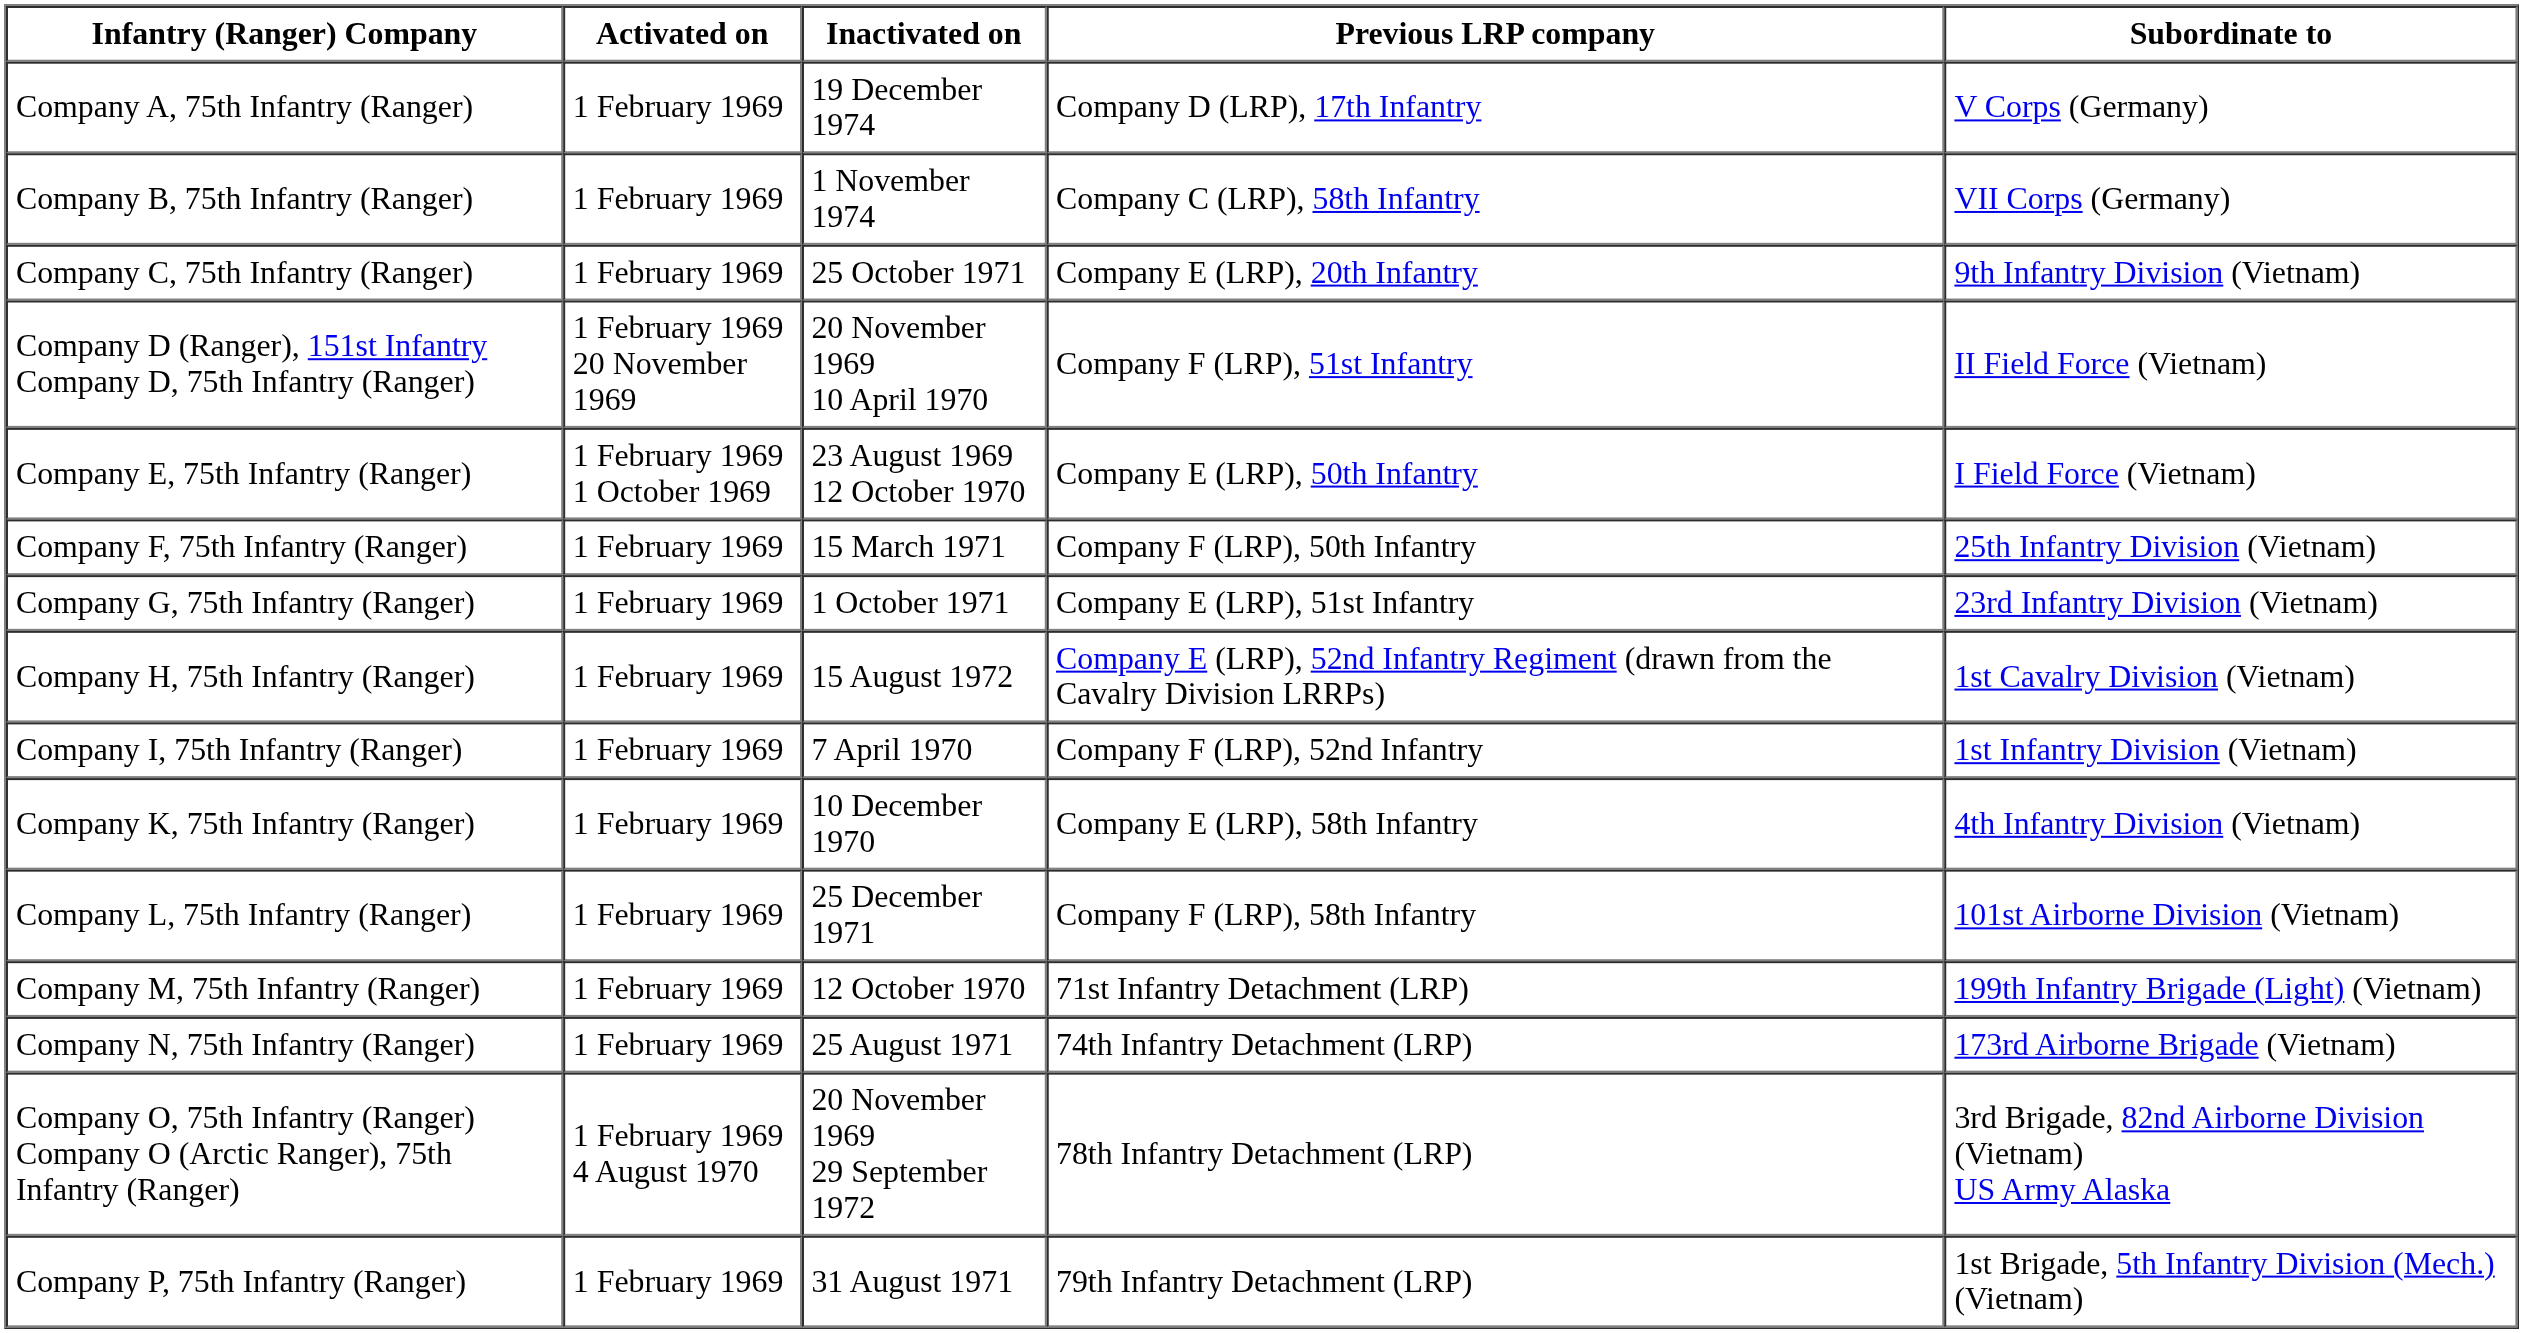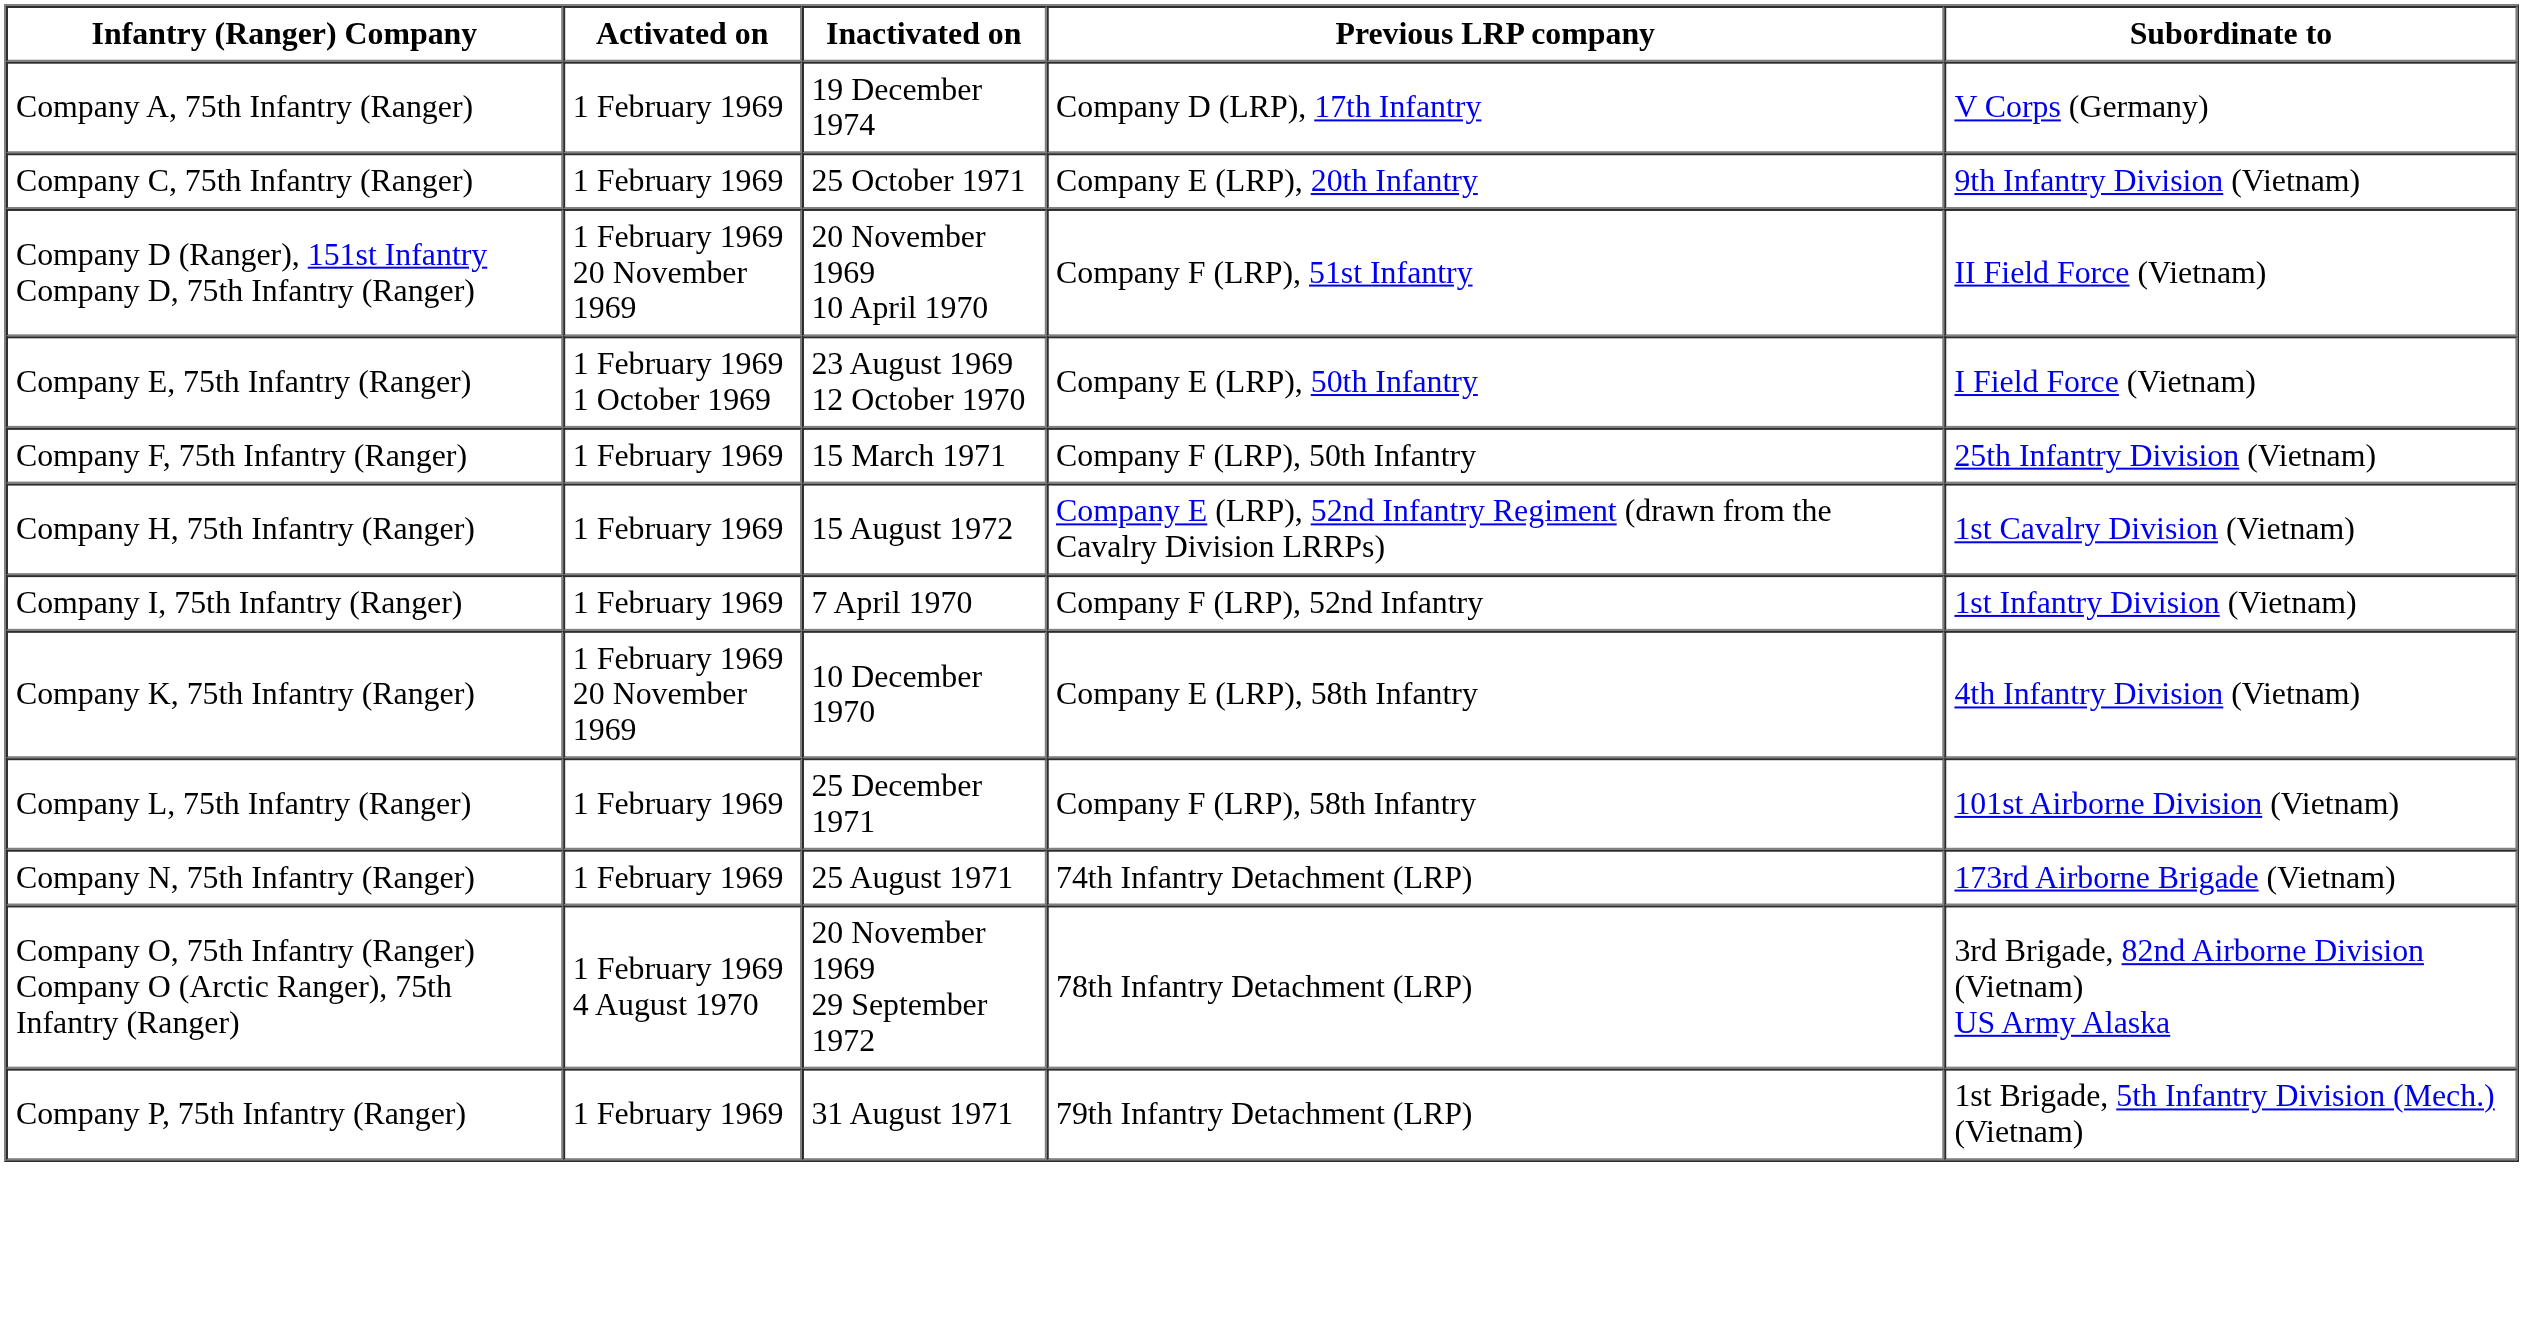- row: Company B, 75th Infantry (Ranger) | 1 February 1969 | 1 November 1974 | Company C (LRP), 58th Infantry | VII Corps (Germany)
- row: Company G, 75th Infantry (Ranger) | 1 February 1969 | 1 October 1971 | Company E (LRP), 51st Infantry | 23rd Infantry Division (Vietnam)
Company K, 75th Infantry (Ranger) | Activated on: 1 February 1969 -> 1 February 1969 20 November 1969
- row: Company M, 75th Infantry (Ranger) | 1 February 1969 | 12 October 1970 | 71st Infantry Detachment (LRP) | 199th Infantry Brigade (Light) (Vietnam)
